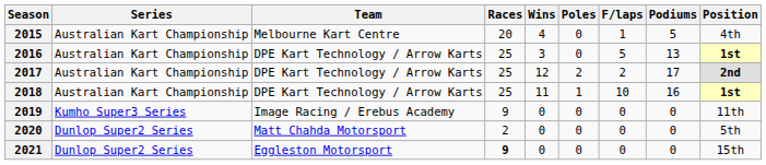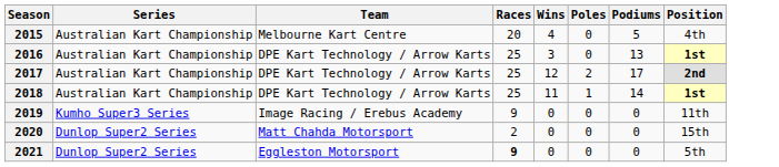- column: F/laps | 1 | 5 | 2 | 10 | 0 | 0 | 0
2018 | Podiums: 16 -> 14
2020 | Position: 5th -> 15th
2021 | Position: 15th -> 5th
